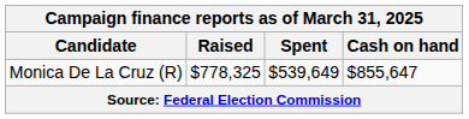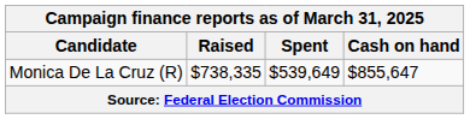Monica De La Cruz (R) | Raised: $778,325 -> $738,335
